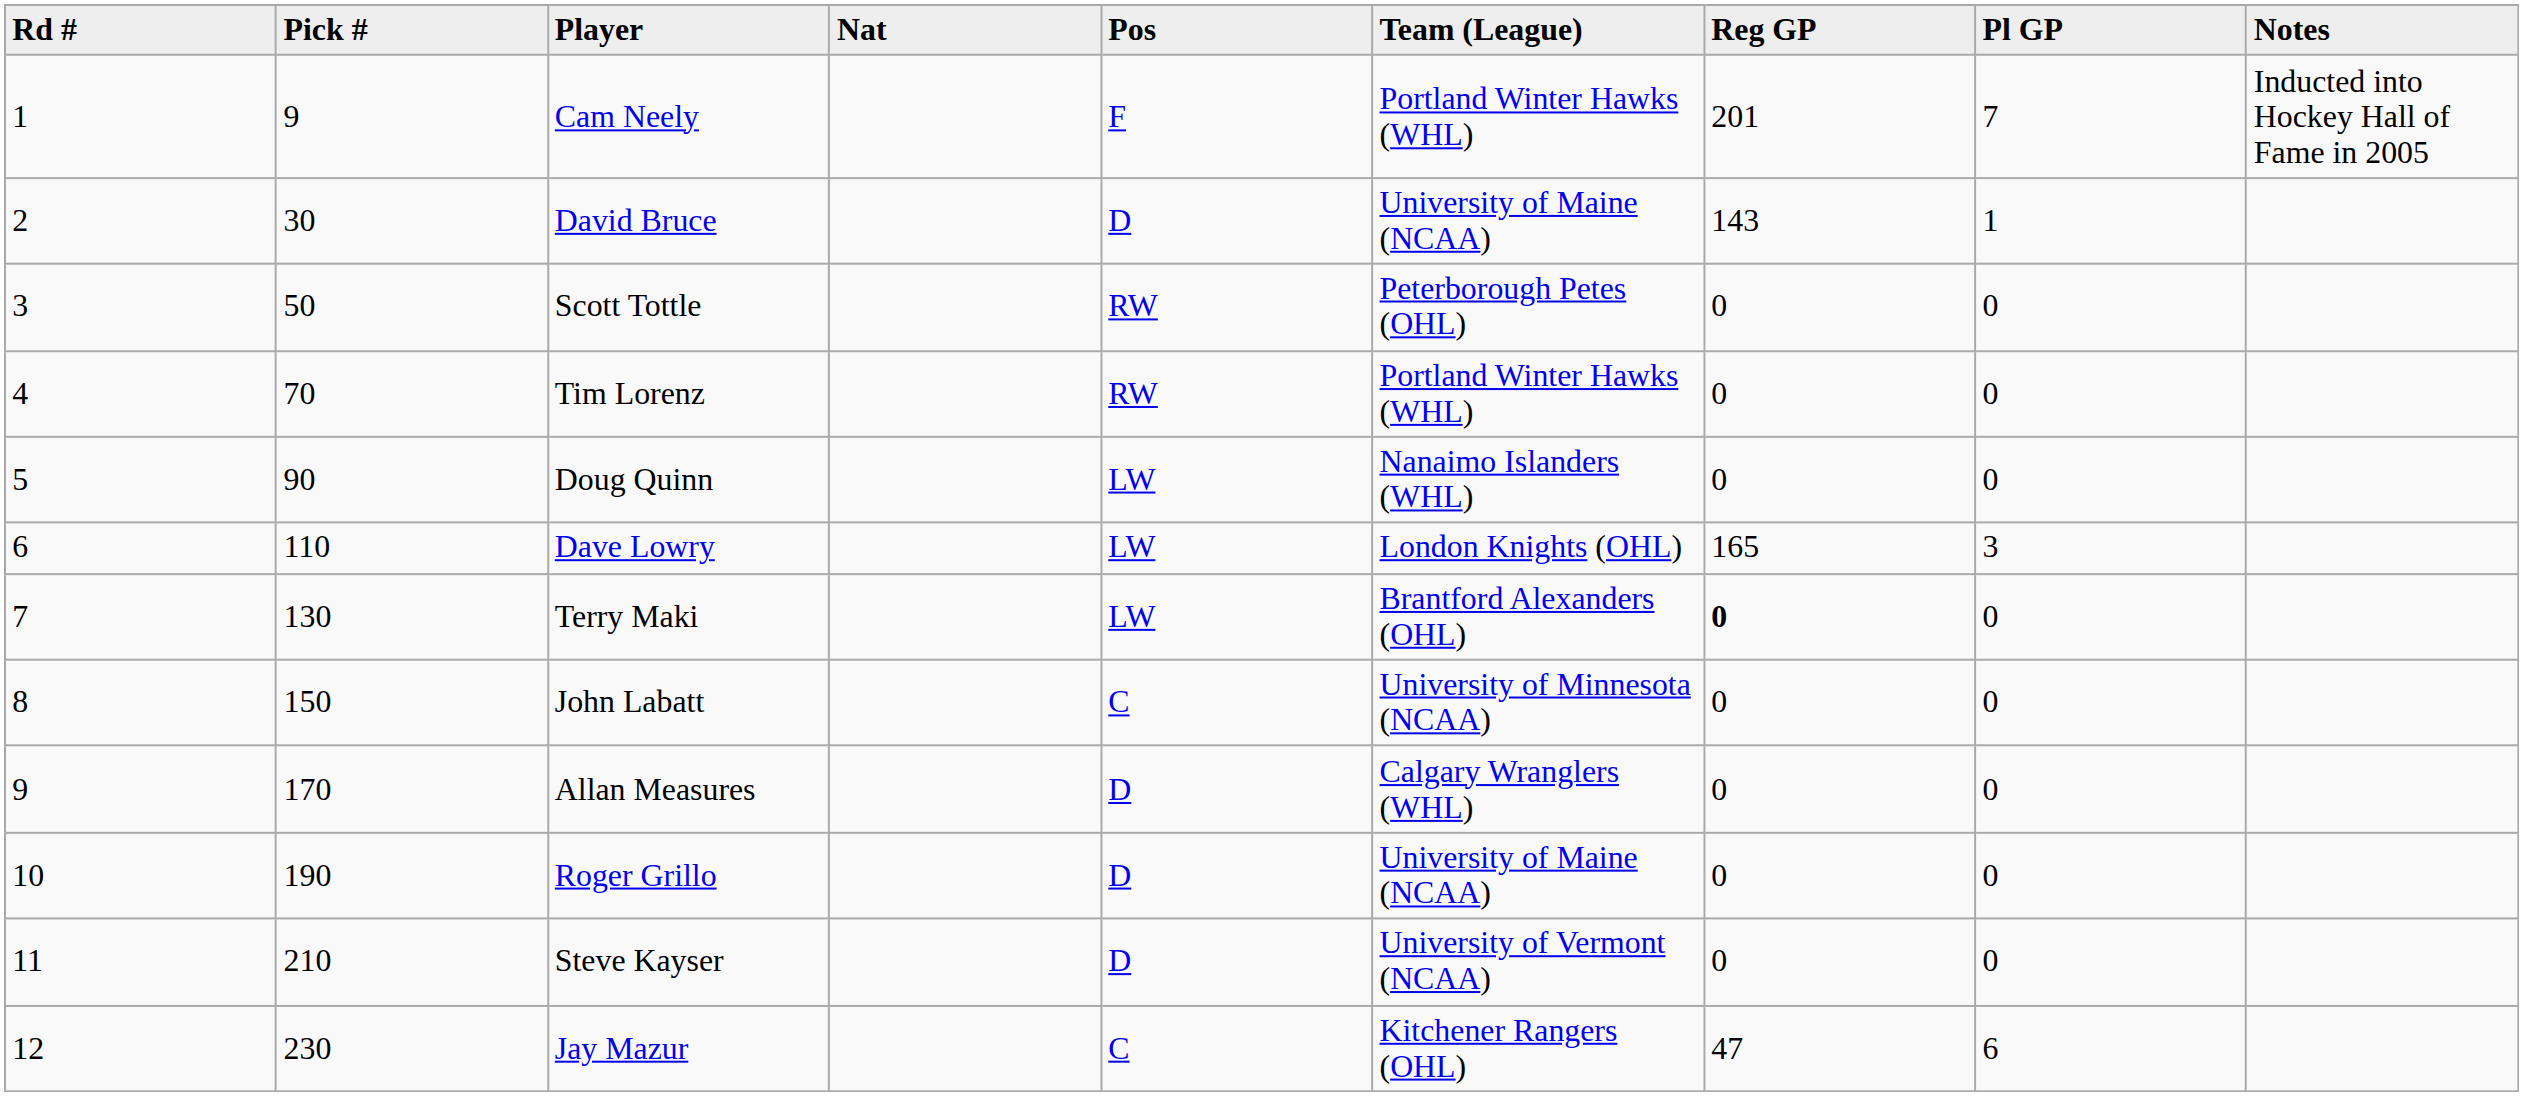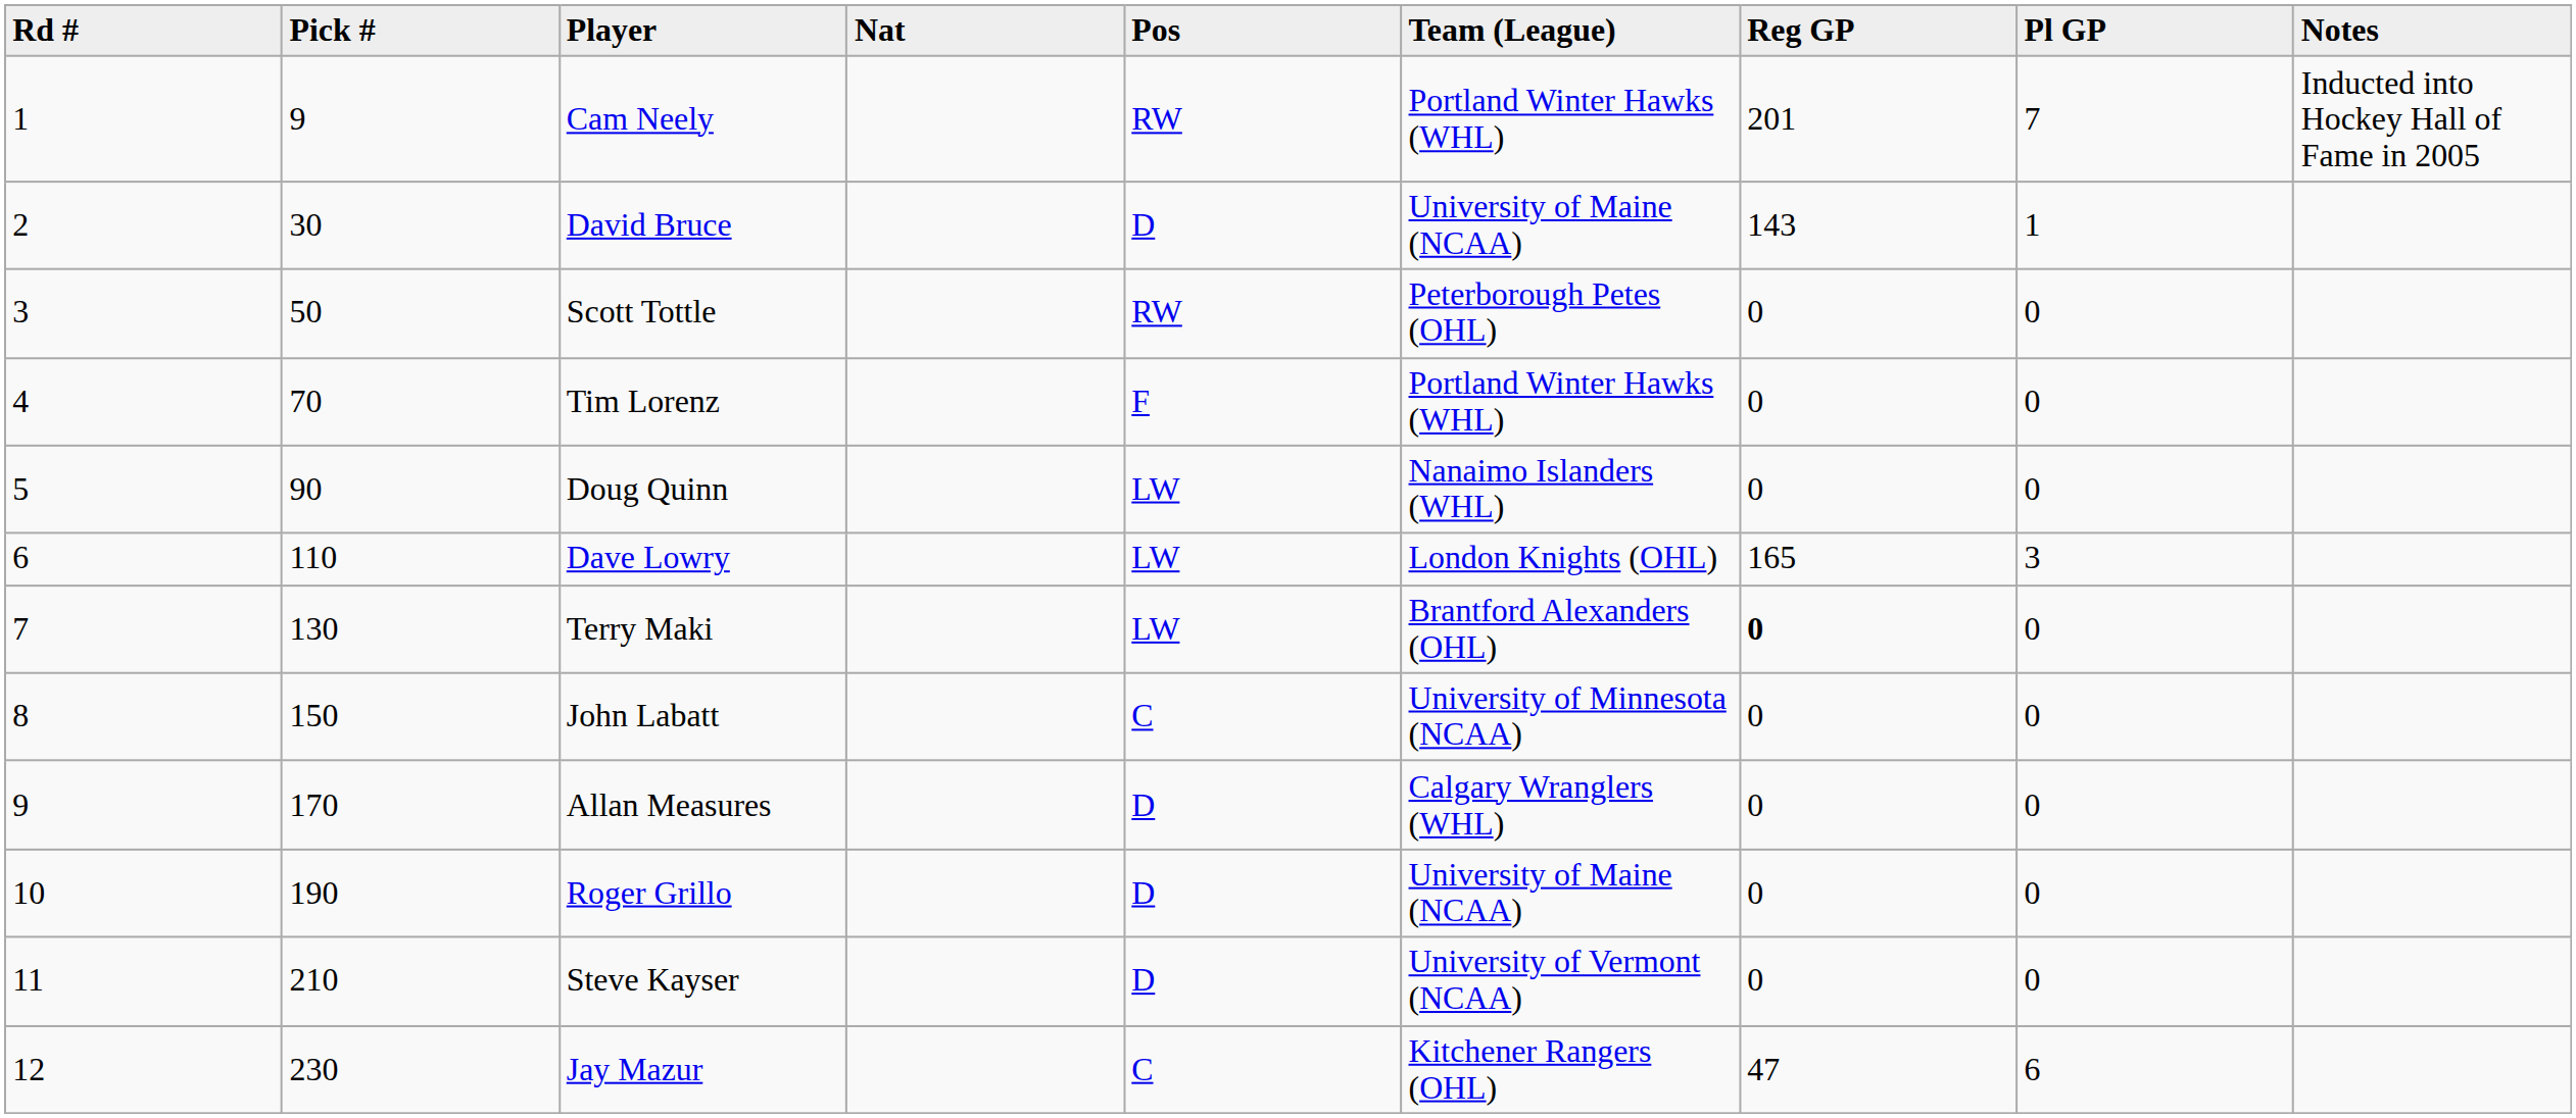Cam Neely | Pos: F -> RW
Tim Lorenz | Pos: RW -> F
